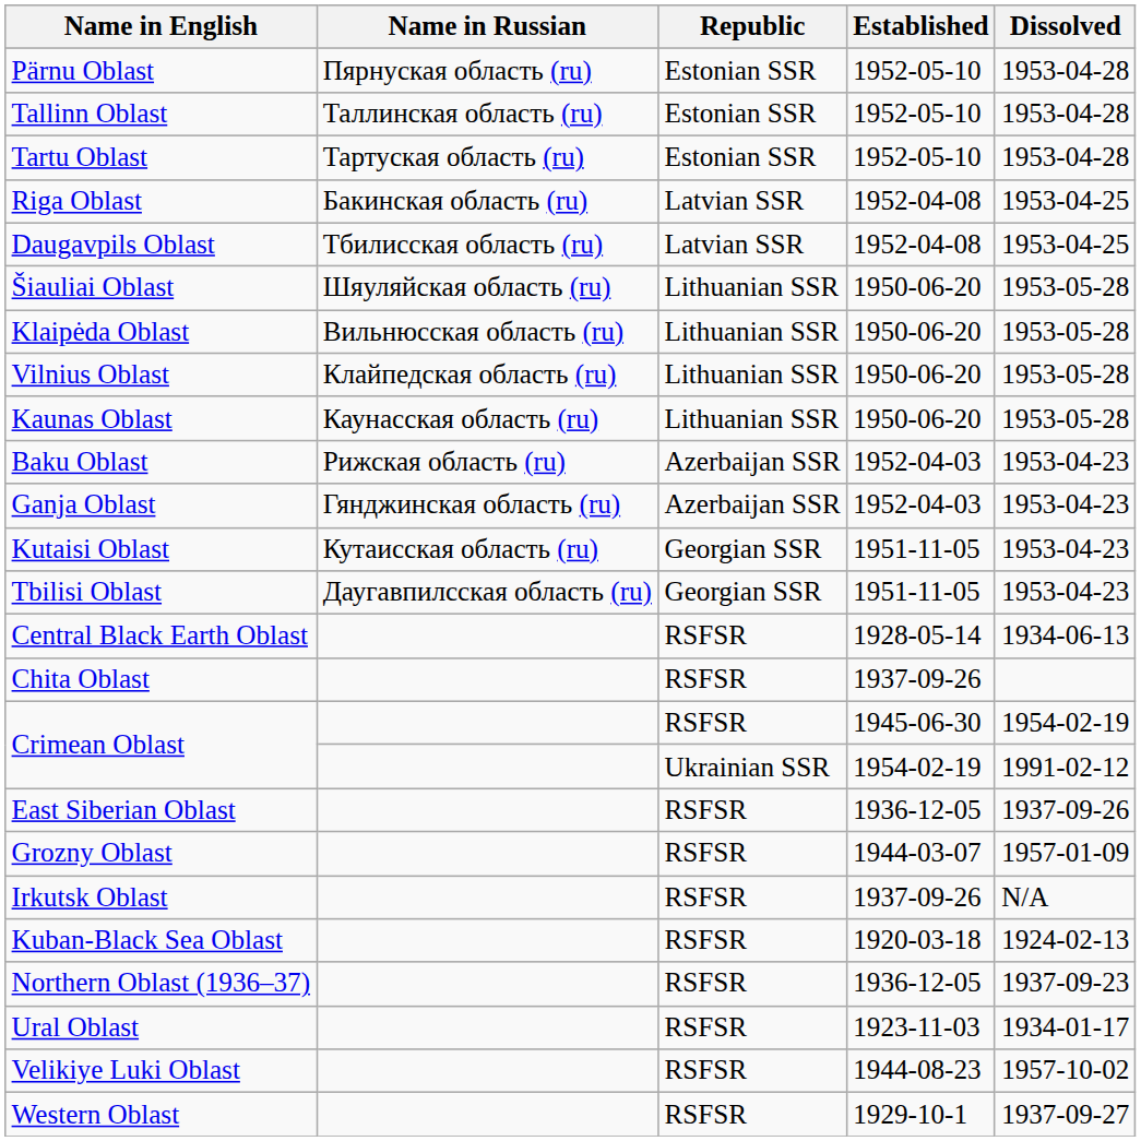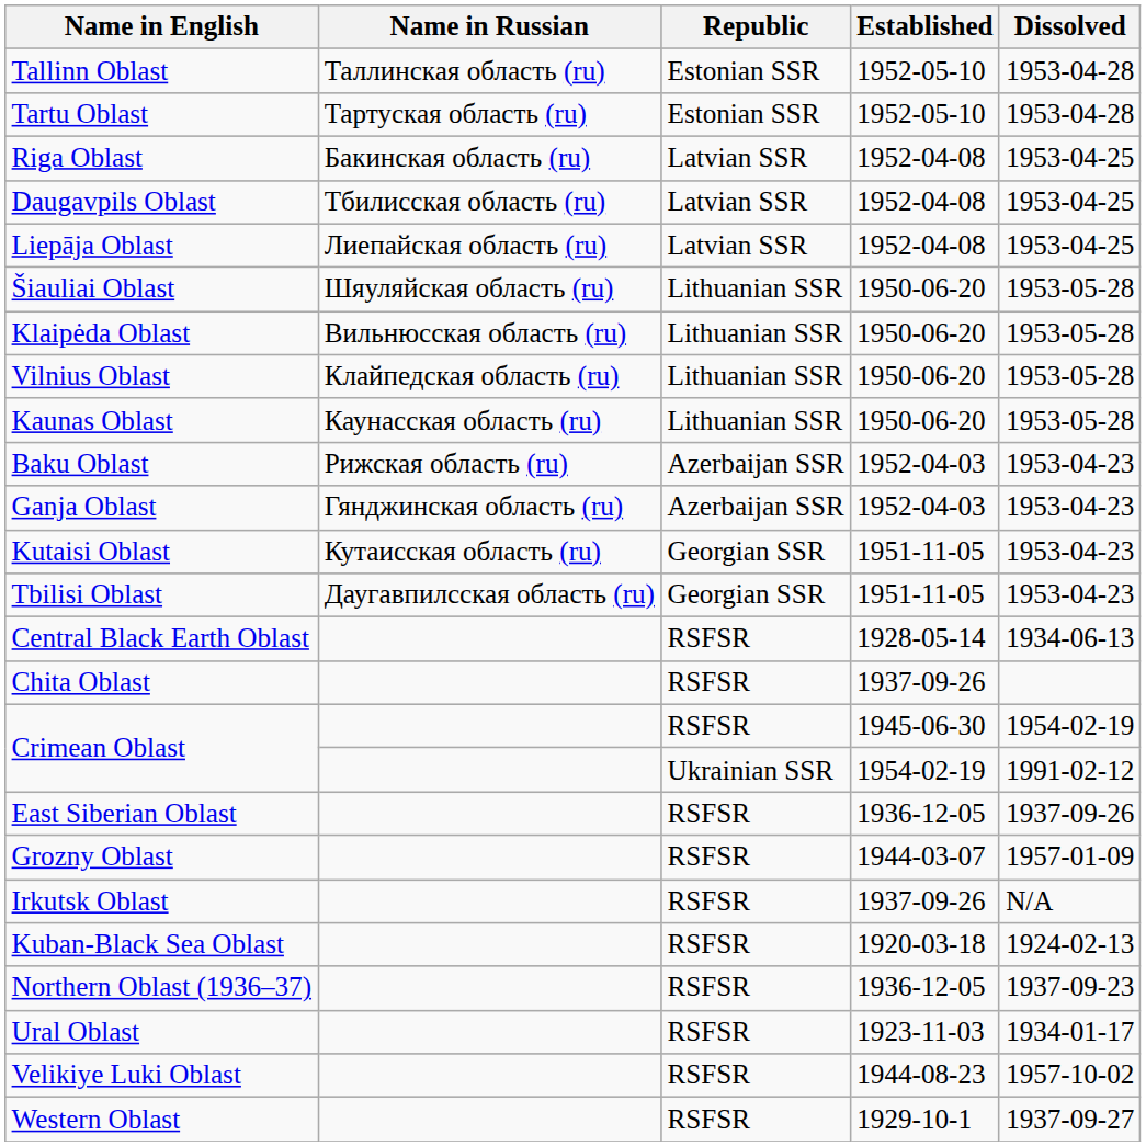- row: Pärnu Oblast | Пярнуская область (ru) | Estonian SSR | 1952-05-10 | 1953-04-28
+ row: Liepāja Oblast | Лиепайская область (ru) | Latvian SSR | 1952-04-08 | 1953-04-25
